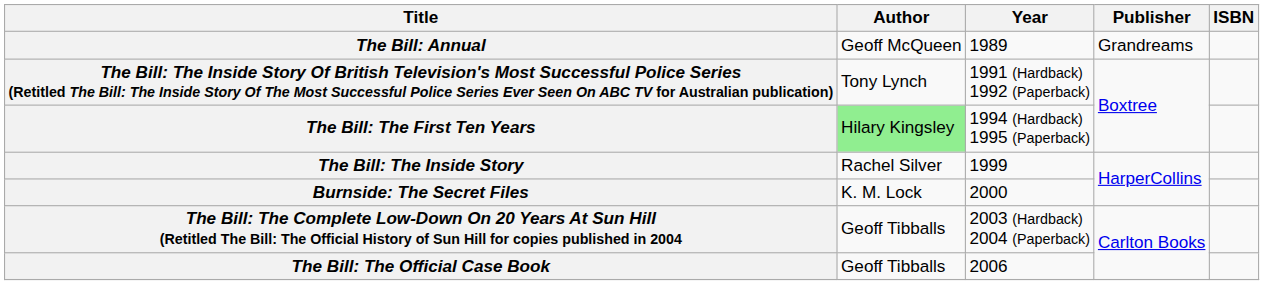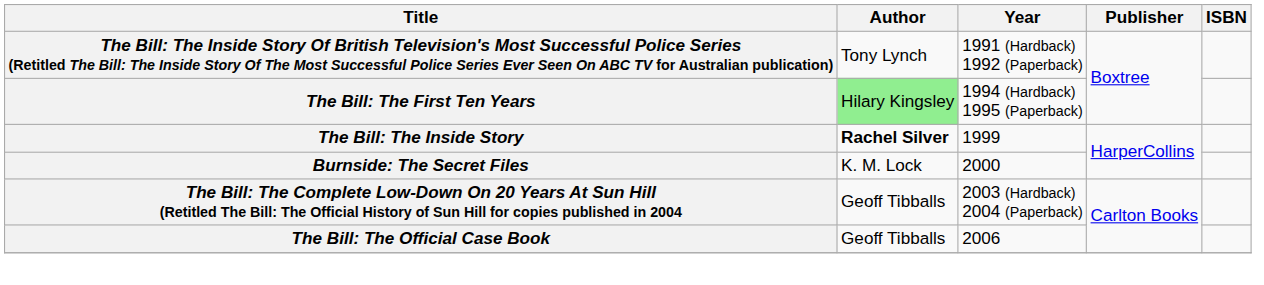- row: The Bill: Annual | Geoff McQueen | 1989 | Grandreams
The Bill: The Inside Story | Author: normal -> bold
